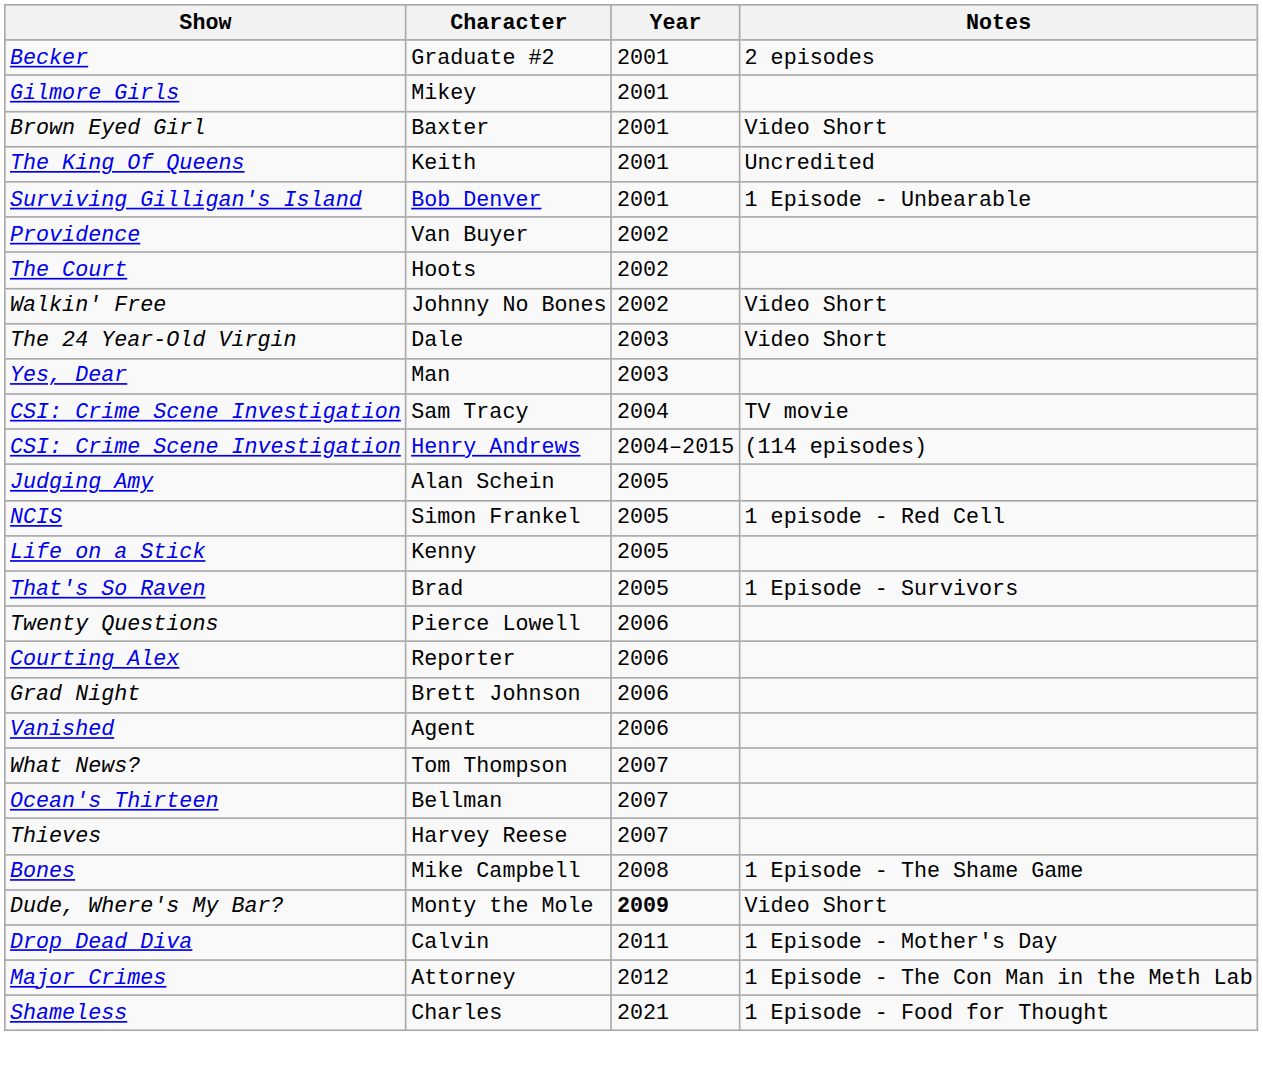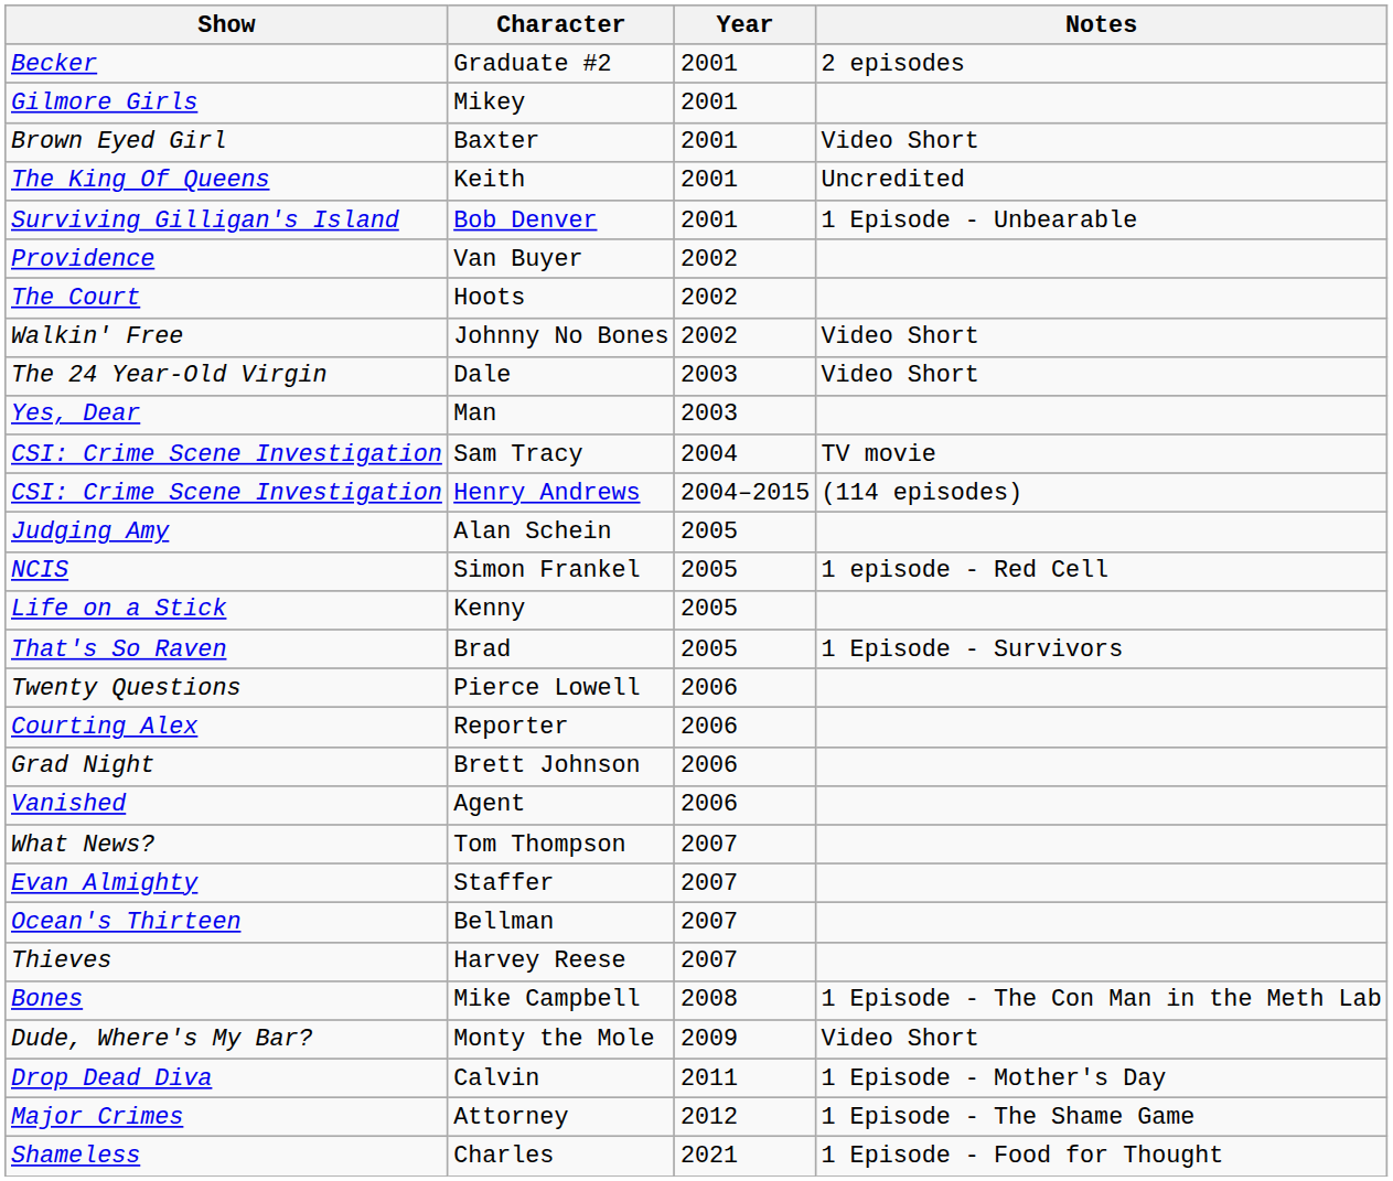+ row: Evan Almighty | Staffer | 2007
Mike Campbell | Notes: 1 Episode - The Shame Game -> 1 Episode - The Con Man in the Meth Lab
Monty the Mole | Year: bold -> normal
Attorney | Notes: 1 Episode - The Con Man in the Meth Lab -> 1 Episode - The Shame Game
